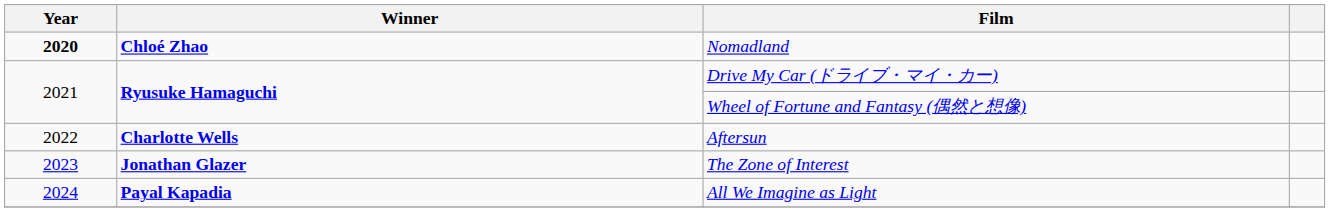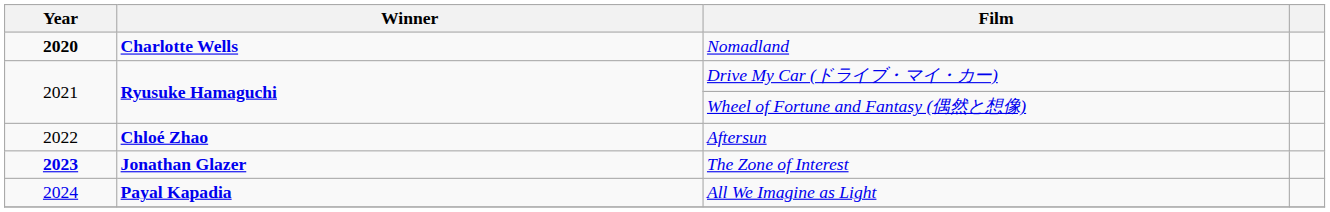Nomadland | Winner: Chloé Zhao -> Charlotte Wells
Aftersun | Winner: Charlotte Wells -> Chloé Zhao
The Zone of Interest | Year: normal -> bold
